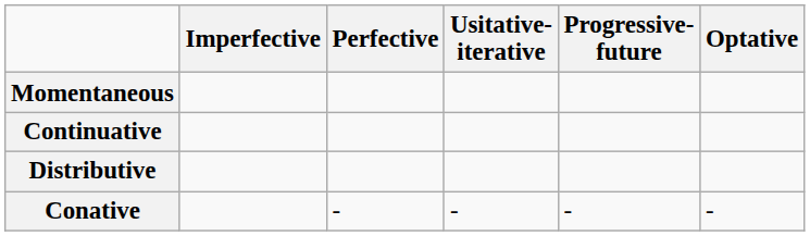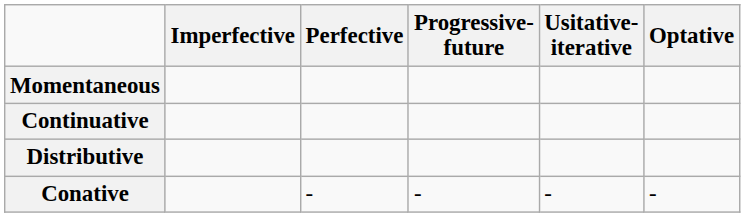columns swapped: Progressive- future <-> Usitative- iterative
